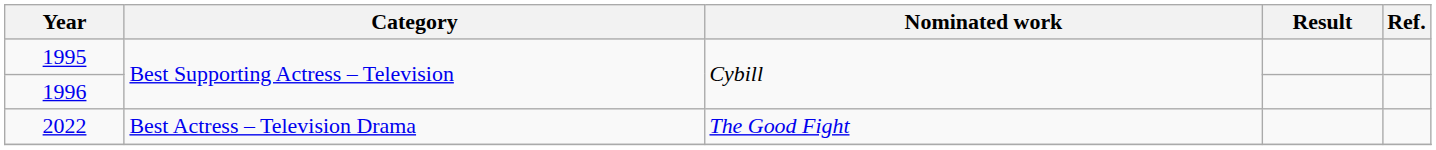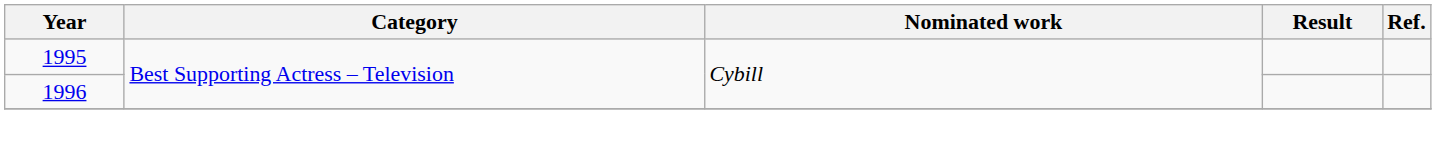- row: 2022 | Best Actress – Television Drama | The Good Fight
